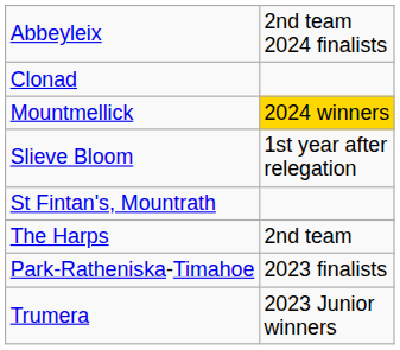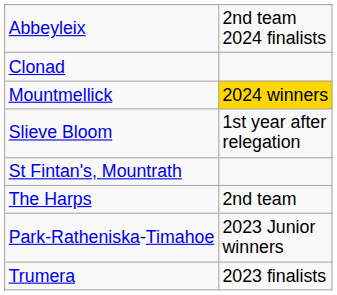Park-Ratheniska-Timahoe | column 2: 2023 finalists -> 2023 Junior winners
Trumera | column 2: 2023 Junior winners -> 2023 finalists
